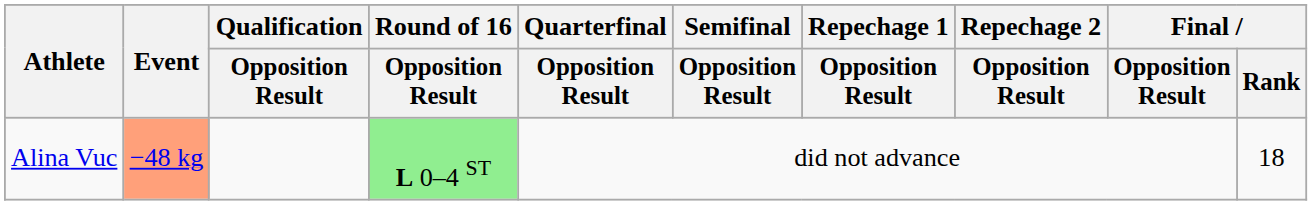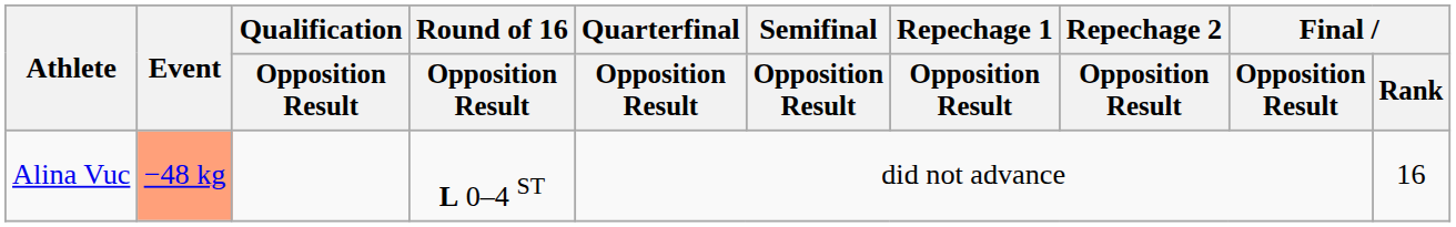Alina Vuc | Round of 16 / Opposition Result: lightgreen background -> no background
Alina Vuc | Final / Rank: 18 -> 16
